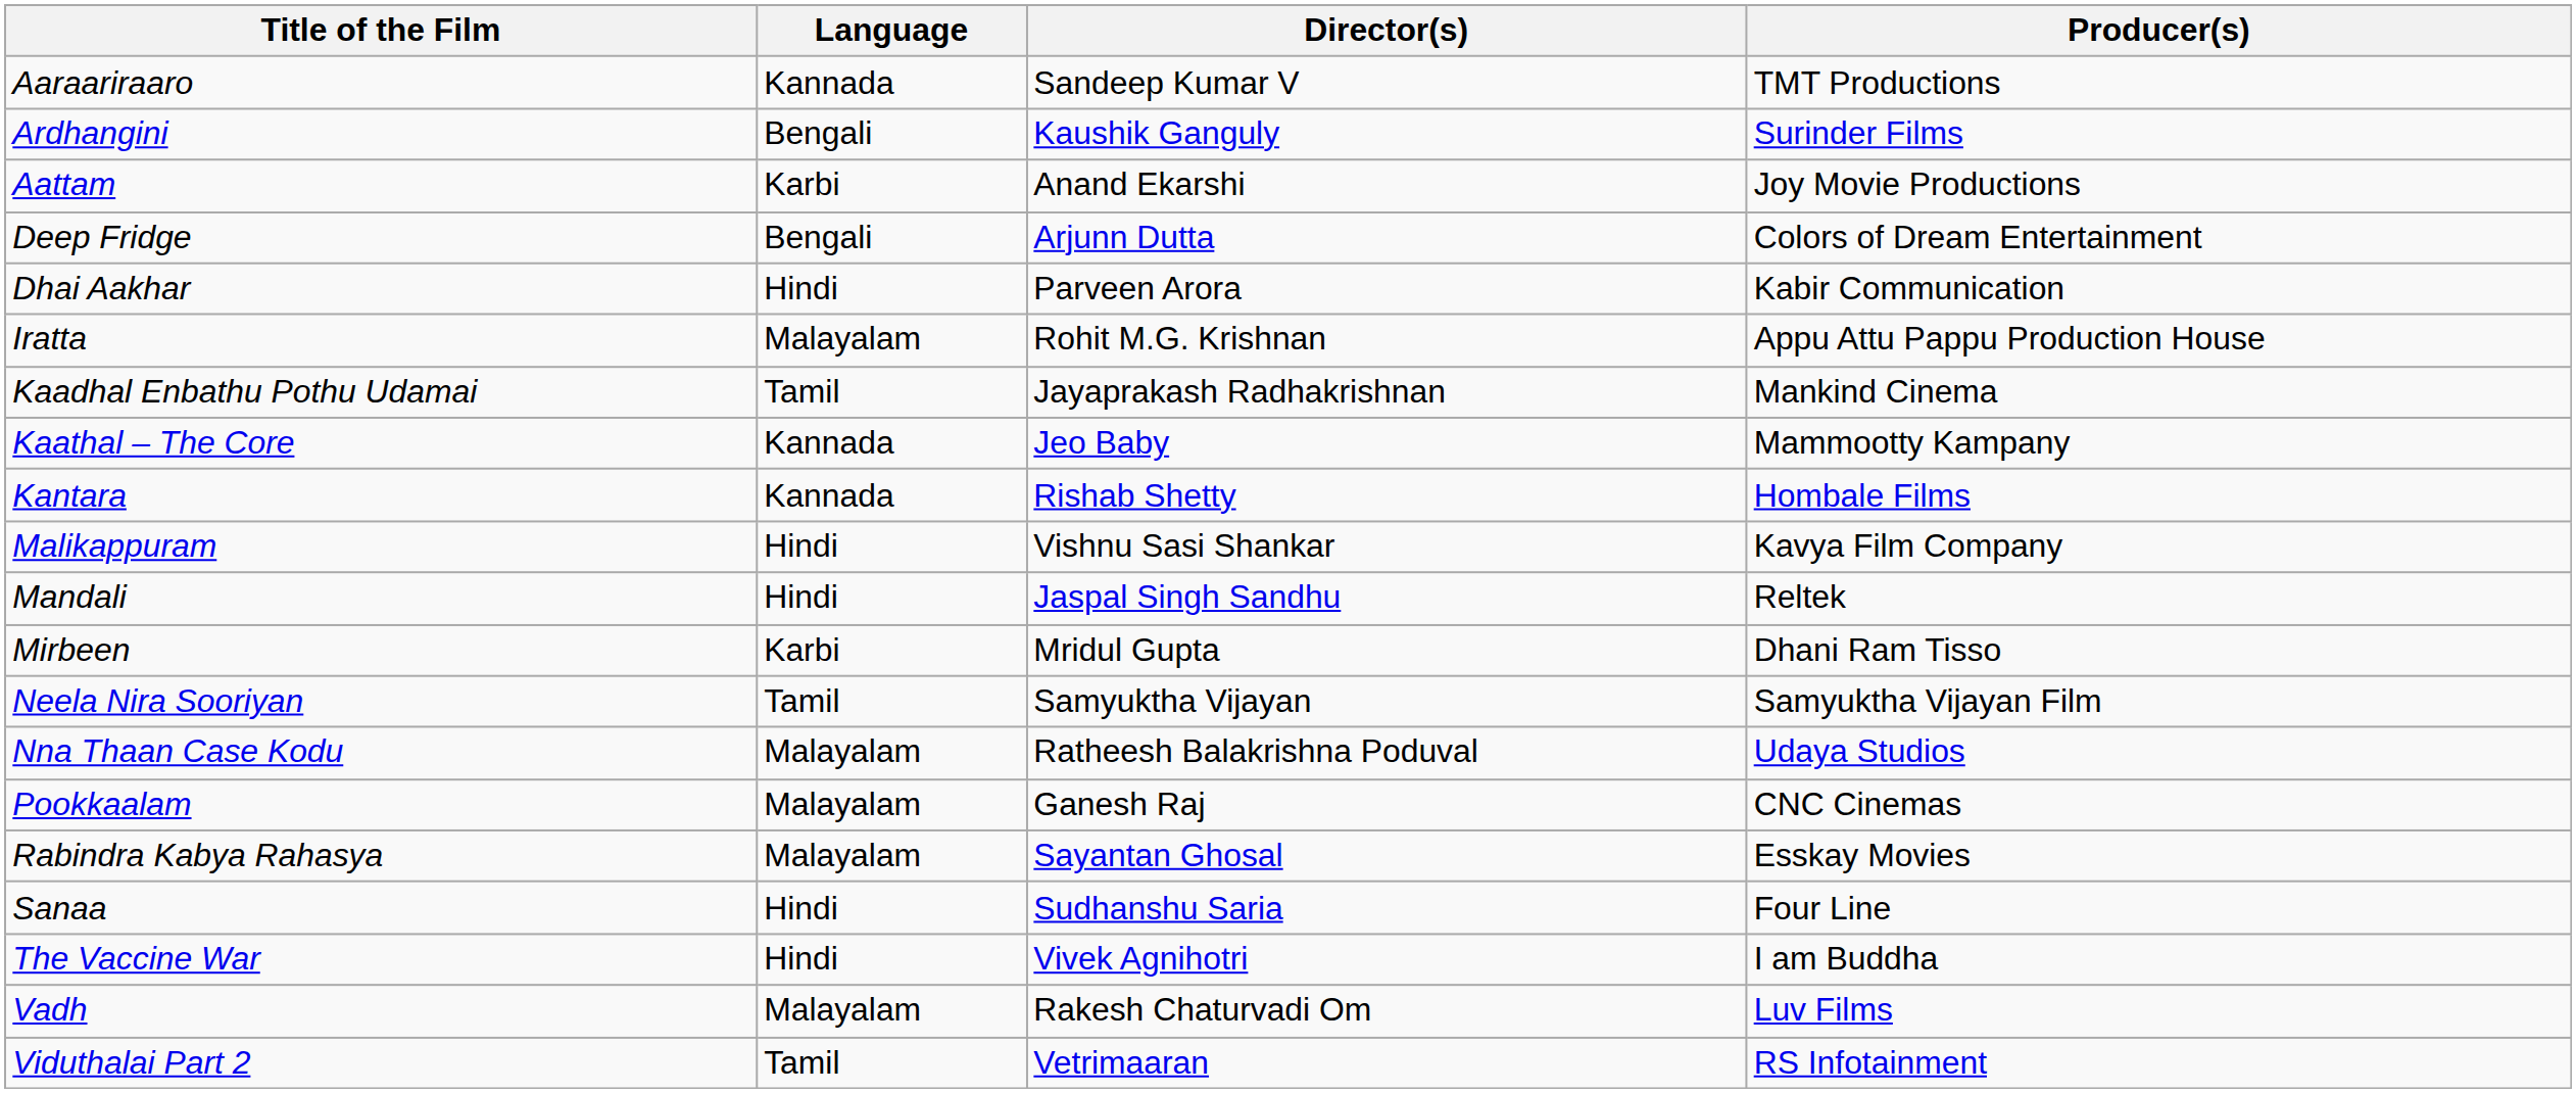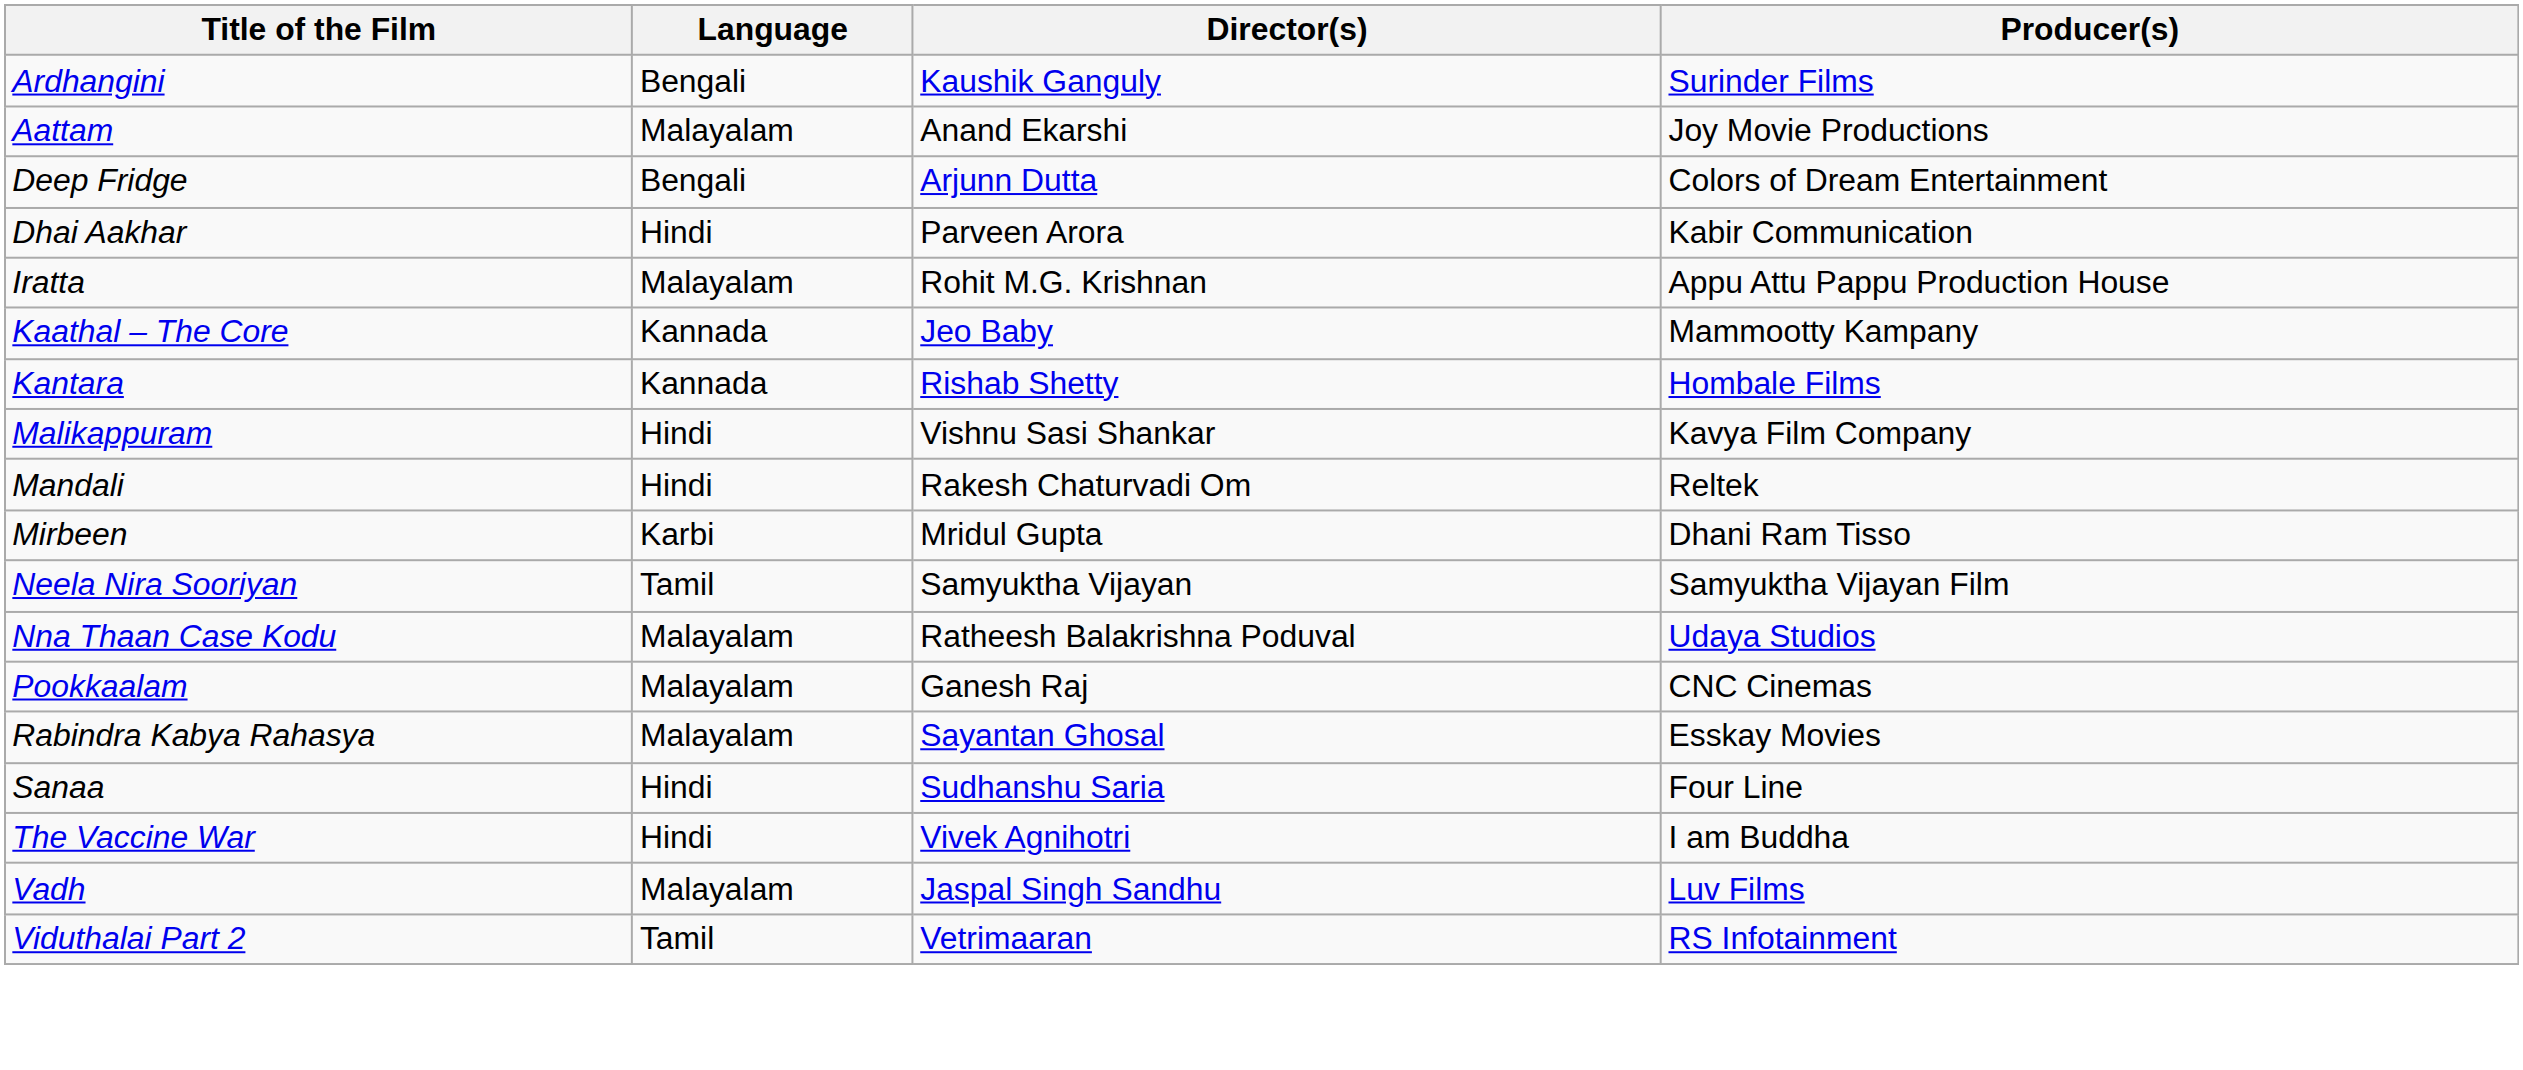- row: Aaraariraaro | Kannada | Sandeep Kumar V | TMT Productions
Aattam | Language: Karbi -> Malayalam
- row: Kaadhal Enbathu Pothu Udamai | Tamil | Jayaprakash Radhakrishnan | Mankind Cinema
Mandali | Director(s): Jaspal Singh Sandhu -> Rakesh Chaturvadi Om
Vadh | Director(s): Rakesh Chaturvadi Om -> Jaspal Singh Sandhu
